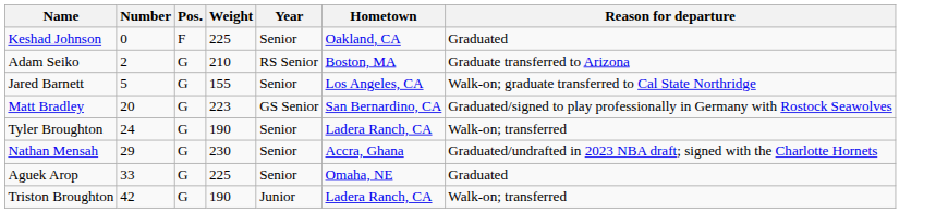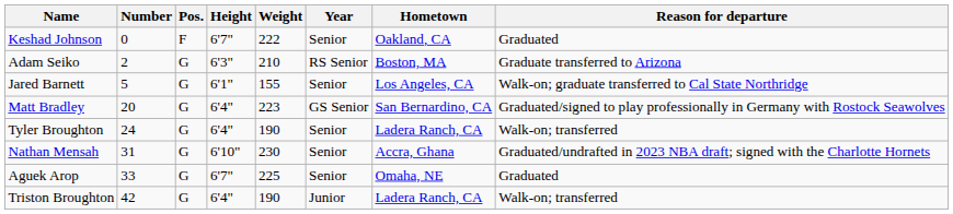+ column: Height | 6'7" | 6'3" | 6'1" | 6'4" | 6'4" | 6'10" | 6'7" | 6'4"
Keshad Johnson | Weight: 225 -> 222
Nathan Mensah | Number: 29 -> 31
